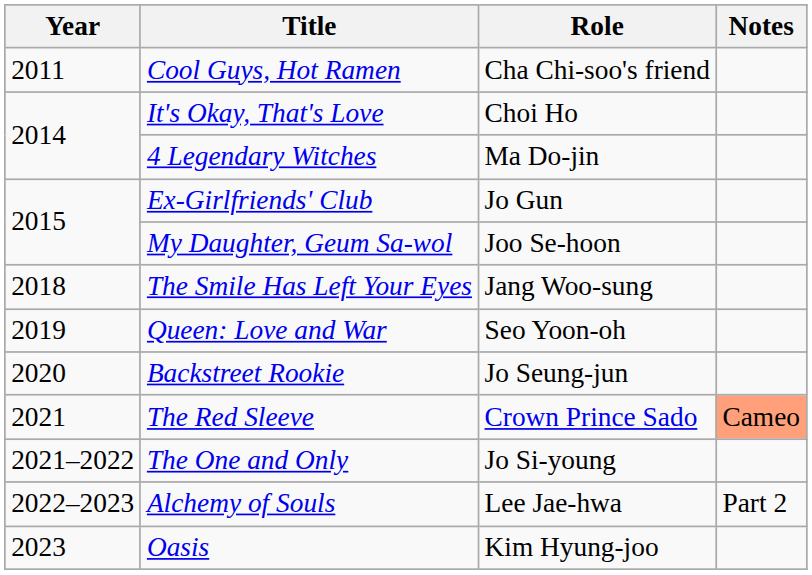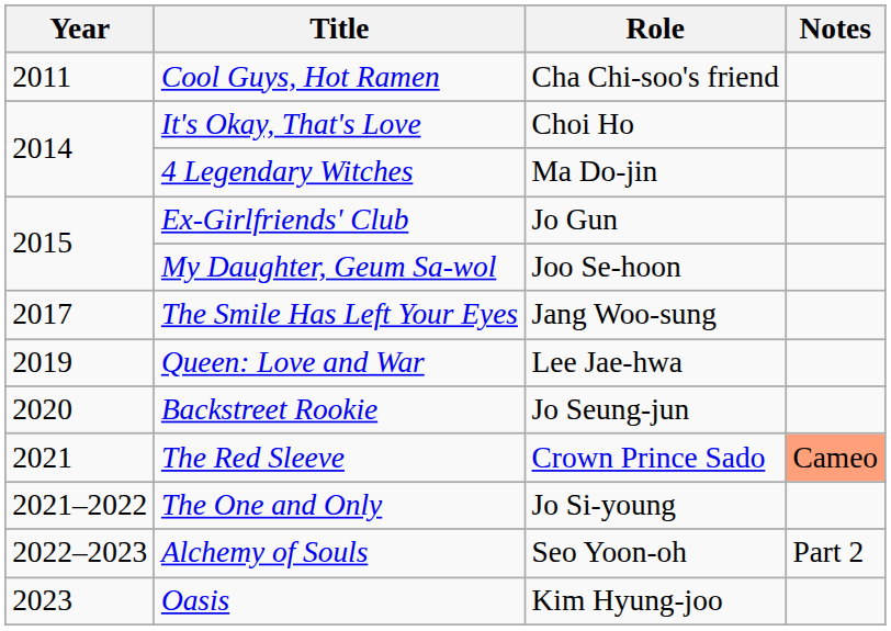The Smile Has Left Your Eyes | Year: 2018 -> 2017
Queen: Love and War | Role: Seo Yoon-oh -> Lee Jae-hwa
Alchemy of Souls | Role: Lee Jae-hwa -> Seo Yoon-oh
